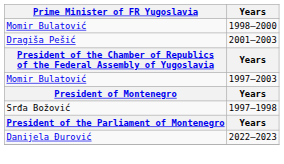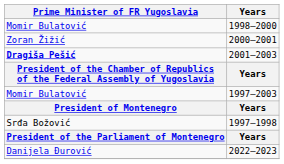+ row: Zoran Žižić | 2000–2001
2001–2003 | Prime Minister of FR Yugoslavia: normal -> bold
